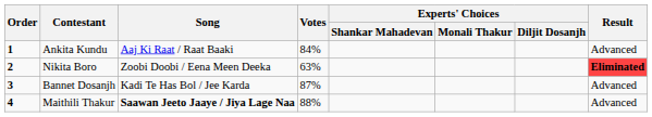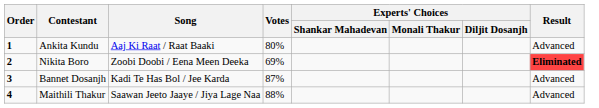Ankita Kundu | Votes: 84% -> 80%
Nikita Boro | Votes: 63% -> 69%
Maithili Thakur | Song: bold -> normal
